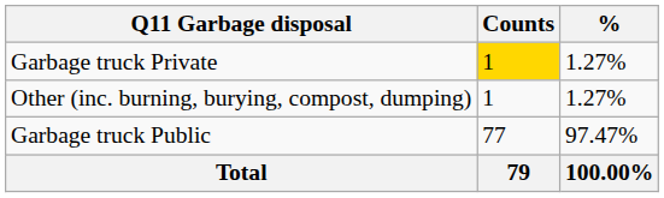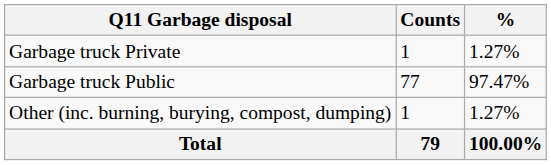Garbage truck Private | Counts: gold background -> no background
rows swapped: Garbage truck Public <-> Other (inc. burning, burying, compost, dumping)
